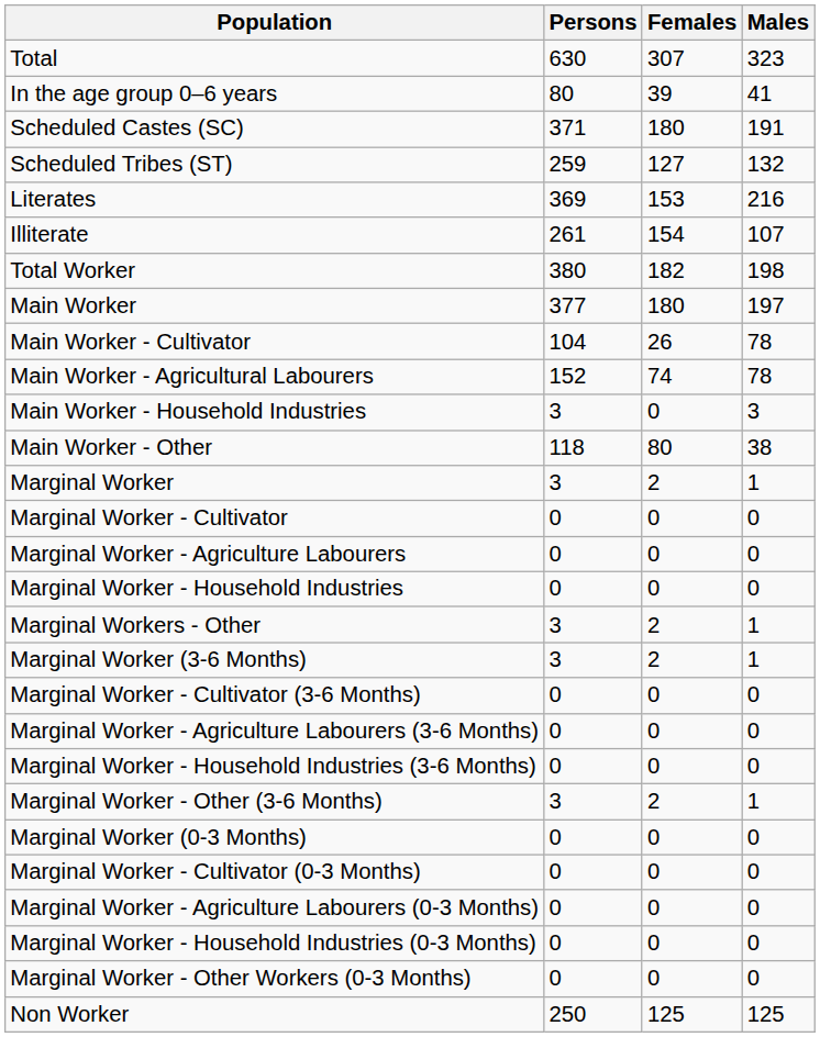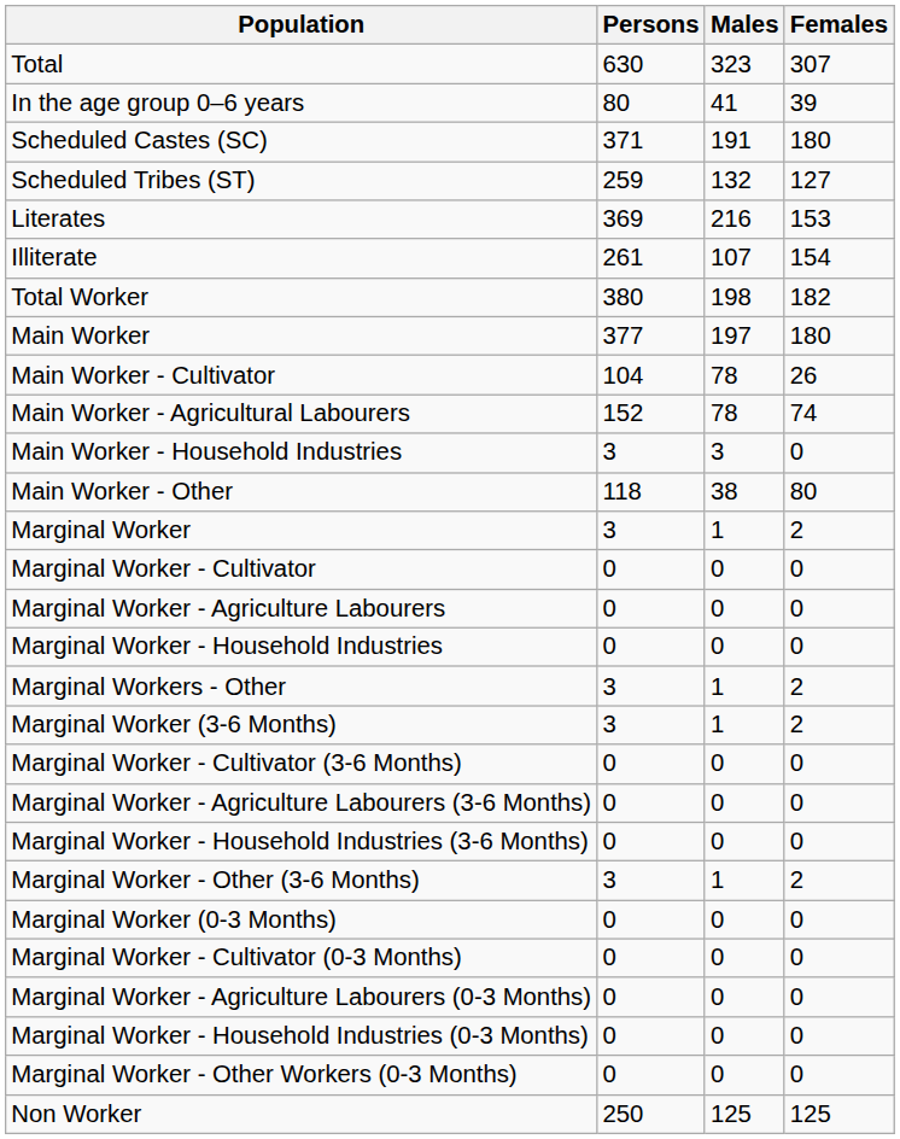columns swapped: Males <-> Females
